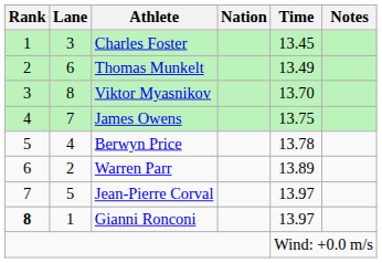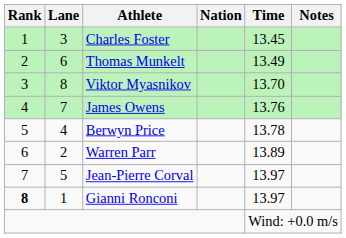James Owens | Time: 13.75 -> 13.76
